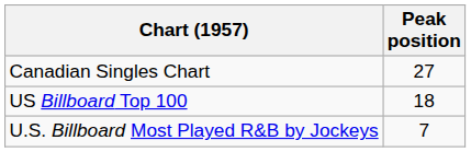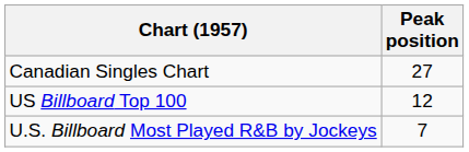US Billboard Top 100 | Peak position: 18 -> 12
